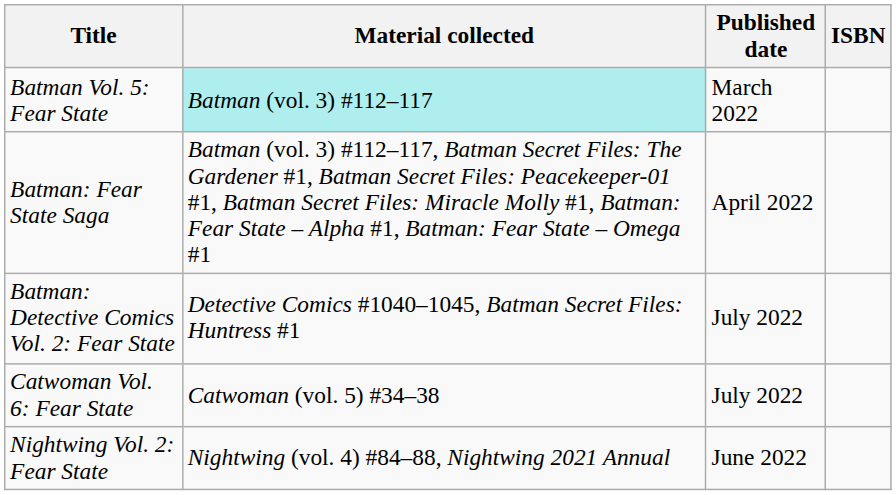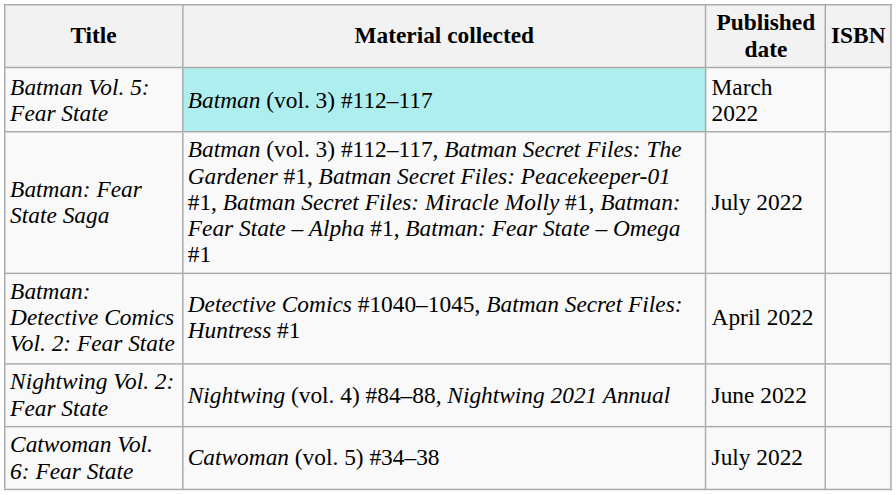Batman: Fear State Saga | Published date: April 2022 -> July 2022
Batman: Detective Comics Vol. 2: Fear State | Published date: July 2022 -> April 2022
rows swapped: Nightwing Vol. 2: Fear State <-> Catwoman Vol. 6: Fear State
